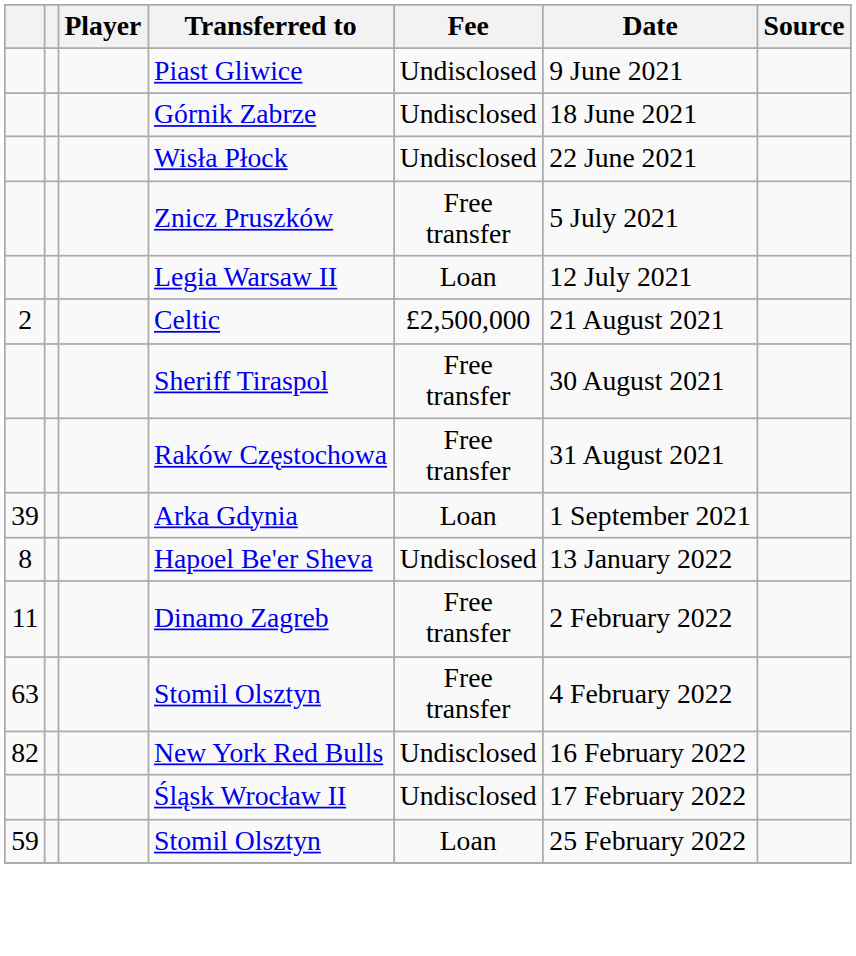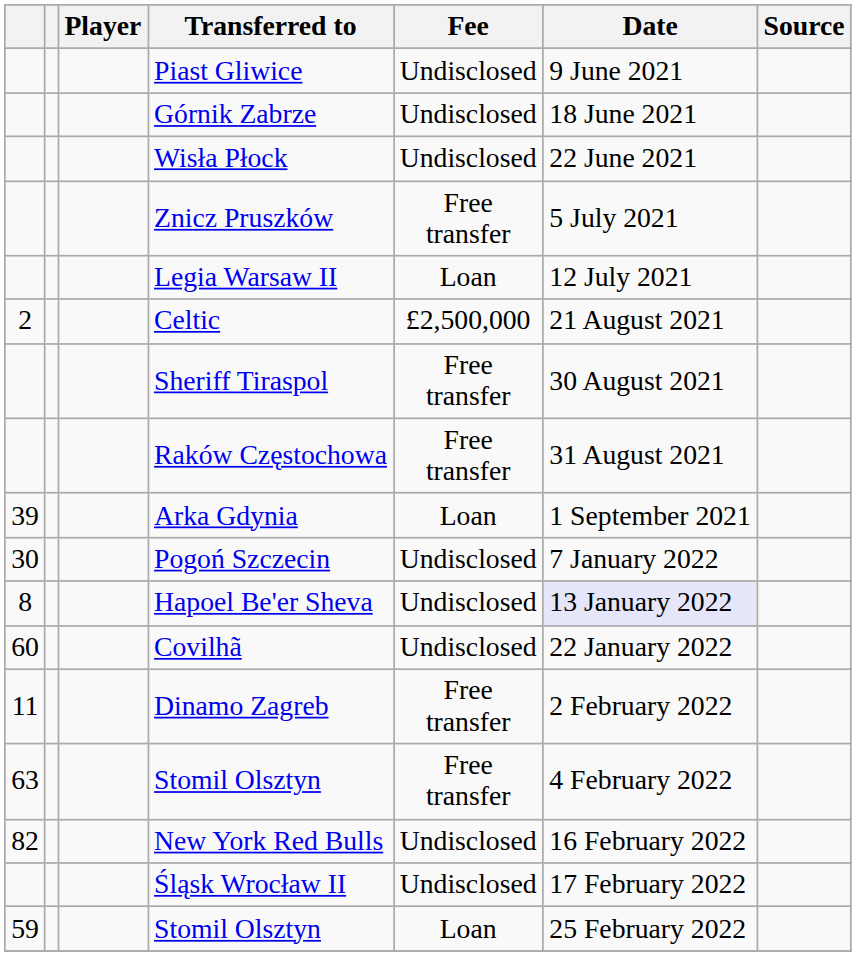+ row: 30 | Pogoń Szczecin | Undisclosed | 7 January 2022
Hapoel Be'er Sheva | Date: no background -> lavender background
+ row: 60 | Covilhã | Undisclosed | 22 January 2022
